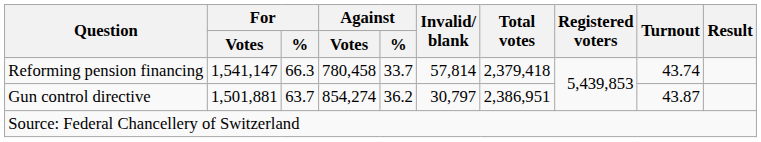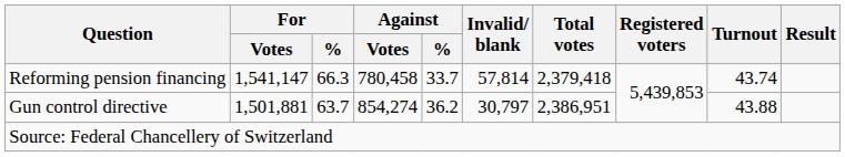Gun control directive | Turnout: 43.87 -> 43.88
